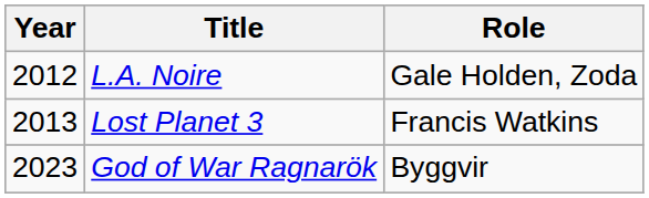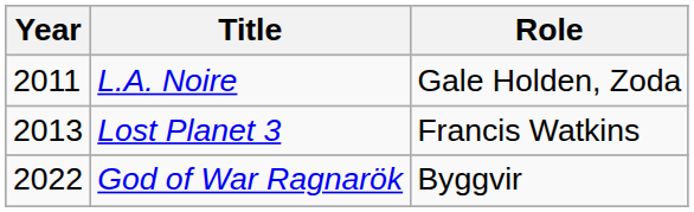L.A. Noire | Year: 2012 -> 2011
God of War Ragnarök | Year: 2023 -> 2022
